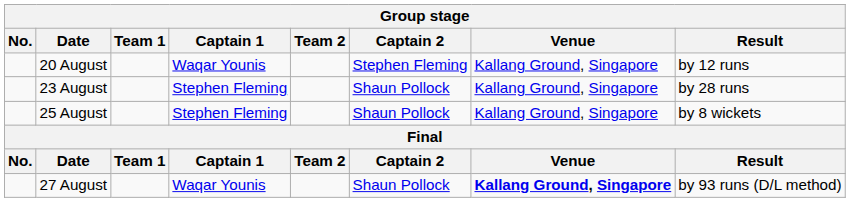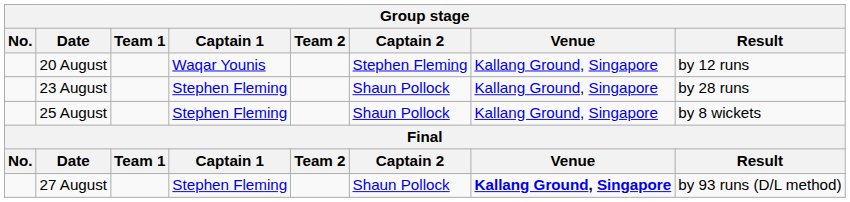27 August | Captain 1: Waqar Younis -> Stephen Fleming
